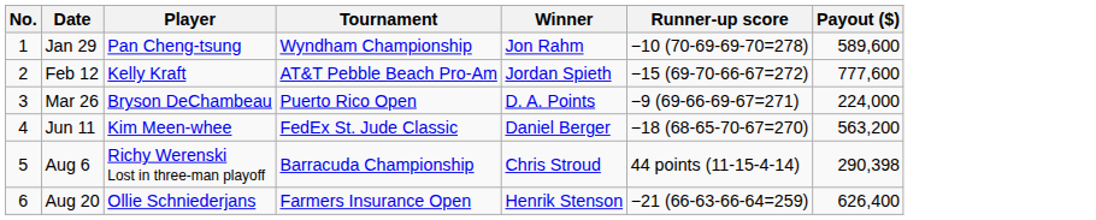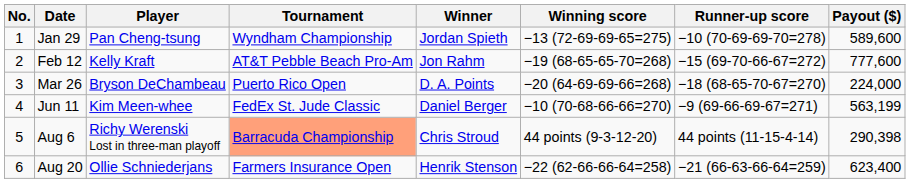+ column: Winning score | −13 (72-69-69-65=275) | −19 (68-65-65-70=268) | −20 (64-69-69-66=268) | −10 (70-68-66-66=270) | 44 points (9-3-12-20) | −22 (62-66-66-64=258)
Jan 29 | Winner: Jon Rahm -> Jordan Spieth
Feb 12 | Winner: Jordan Spieth -> Jon Rahm
Mar 26 | Runner-up score: −9 (69-66-69-67=271) -> −18 (68-65-70-67=270)
Jun 11 | Runner-up score: −18 (68-65-70-67=270) -> −9 (69-66-69-67=271)
Jun 11 | Payout ($): 563,200 -> 563,199
Aug 6 | Tournament: no background -> lightsalmon background
Aug 20 | Payout ($): 626,400 -> 623,400
